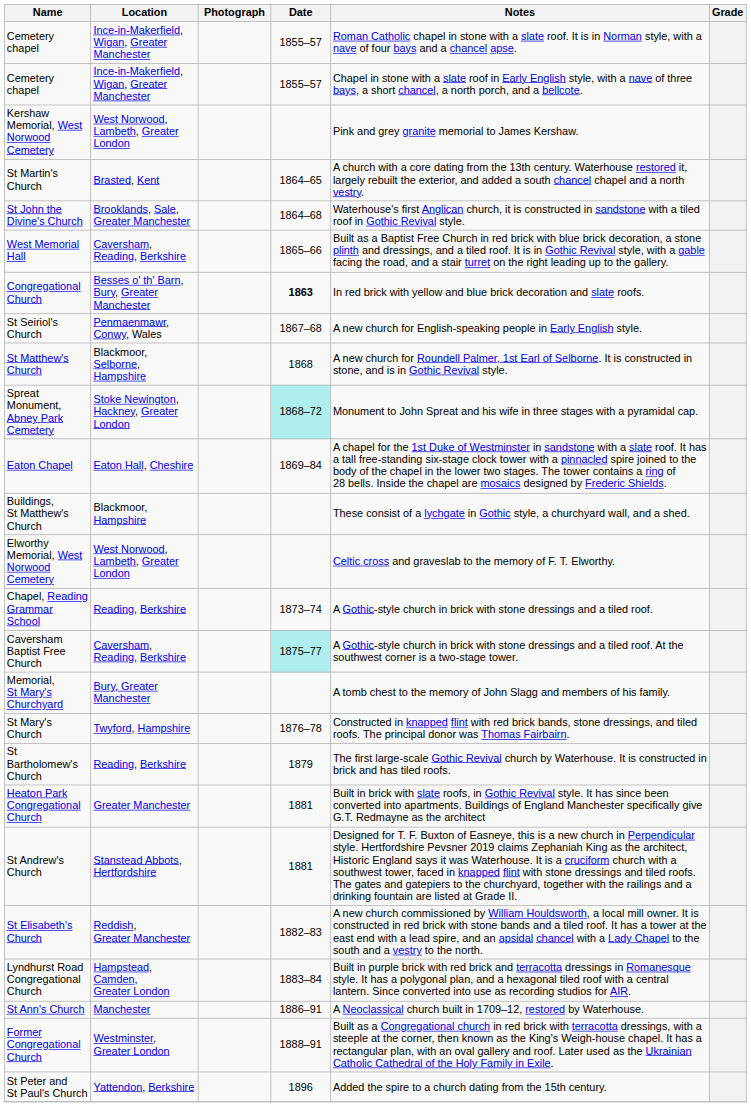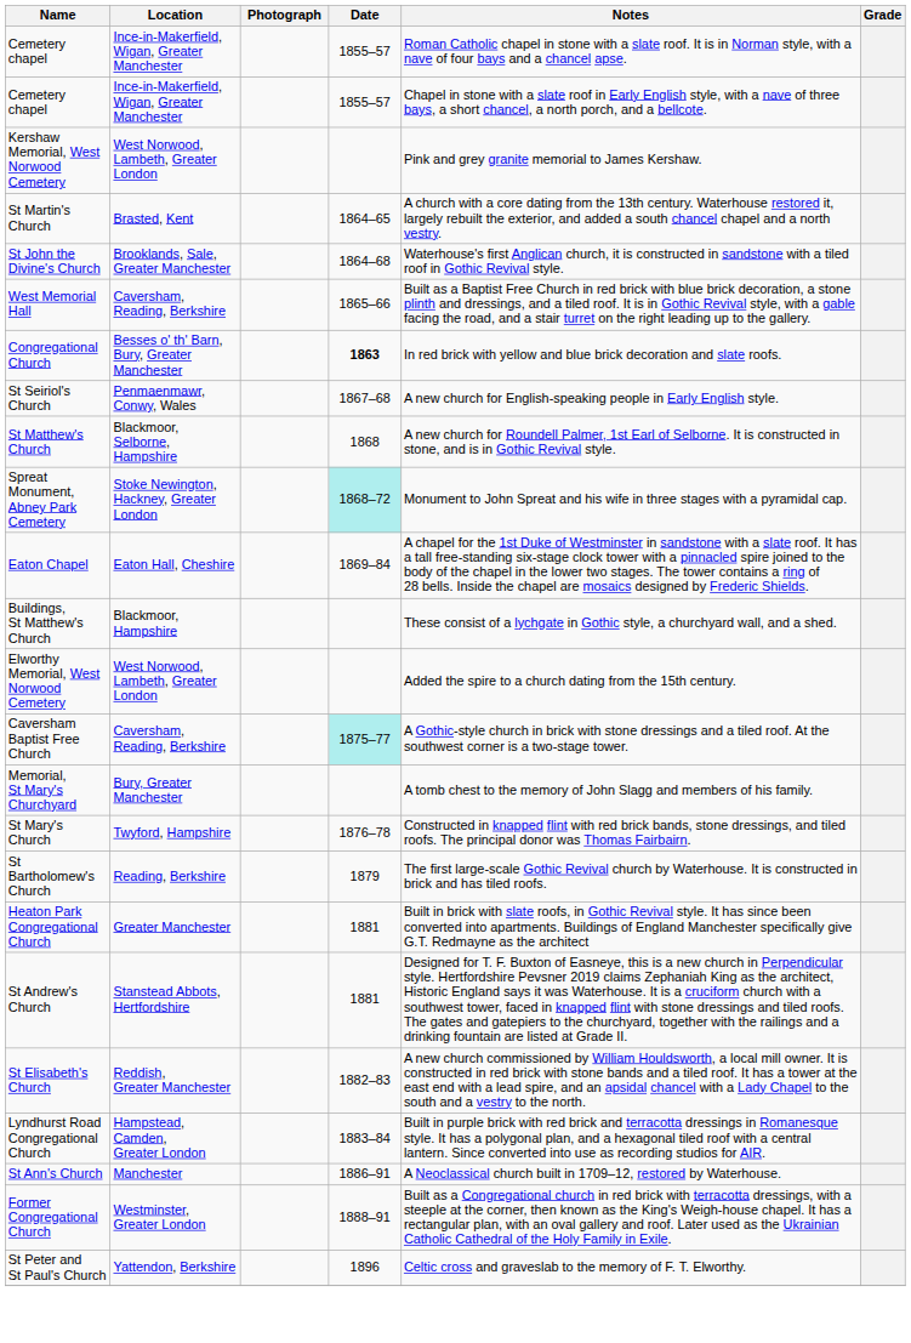Elworthy Memorial, West Norwood Cemetery | Notes: Celtic cross and graveslab to the memory of F. T. Elworthy. -> Added the spire to a church dating from the 15th century.
- row: Chapel, Reading Grammar School | Reading, Berkshire | 1873–74 | A Gothic-style church in brick with stone dressings and a tiled roof.
St Peter and St Paul's Church | Notes: Added the spire to a church dating from the 15th century. -> Celtic cross and graveslab to the memory of F. T. Elworthy.
